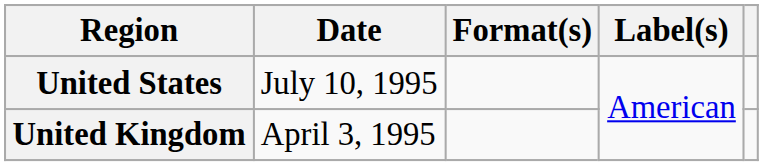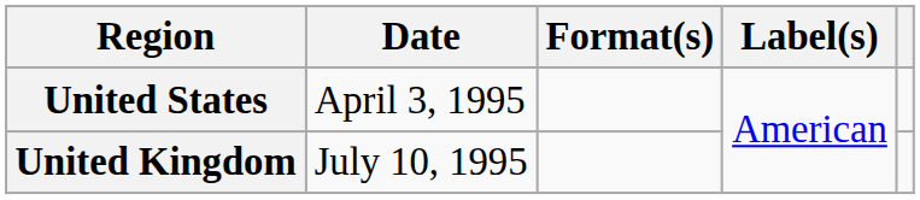United States | Date: July 10, 1995 -> April 3, 1995
United Kingdom | Date: April 3, 1995 -> July 10, 1995
